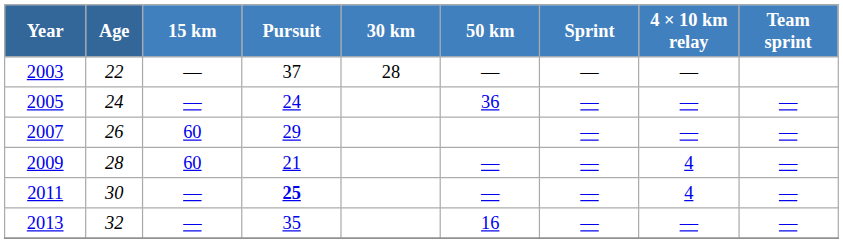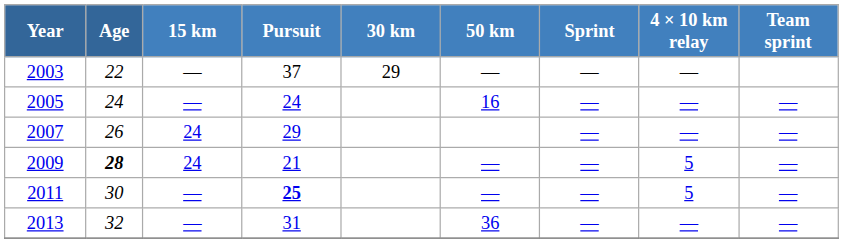2003 | 30 km: 28 -> 29
2005 | 50 km: 36 -> 16
2007 | 15 km: 60 -> 24
2009 | Age: normal -> bold
2009 | 15 km: 60 -> 24
2009 | 4 × 10 km relay: 4 -> 5
2011 | 4 × 10 km relay: 4 -> 5
2013 | Pursuit: 35 -> 31
2013 | 50 km: 16 -> 36
